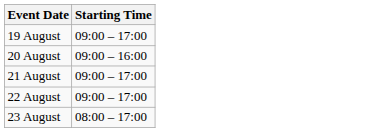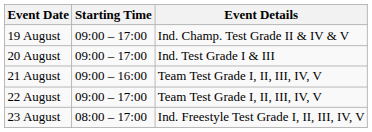+ column: Event Details | Ind. Champ. Test Grade II & IV & V | Ind. Test Grade I & III | Team Test Grade I, II, III, IV, V | Team Test Grade I, II, III, IV, V | Ind. Freestyle Test Grade I, II, III, IV, V
20 August | Starting Time: 09:00 – 16:00 -> 09:00 – 17:00
21 August | Starting Time: 09:00 – 17:00 -> 09:00 – 16:00
